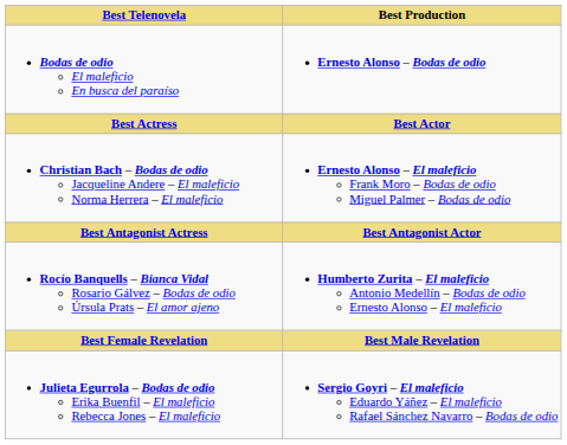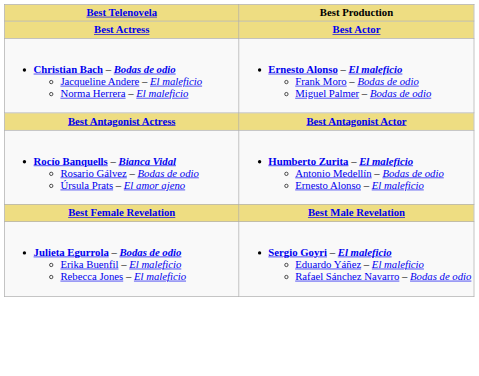- row: Bodas de odio El maleficio En busca del paraíso | Ernesto Alonso – Bodas de odio
